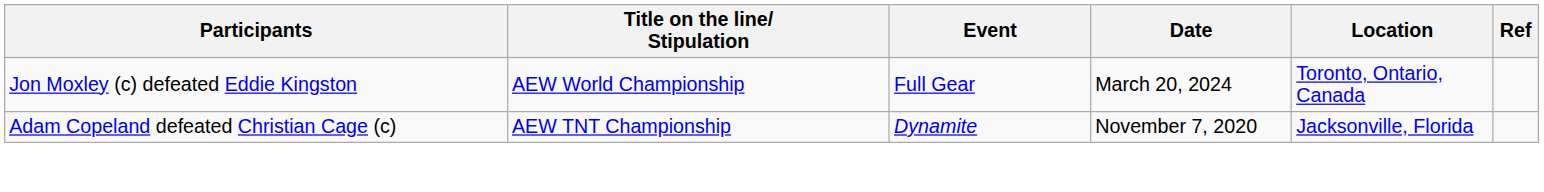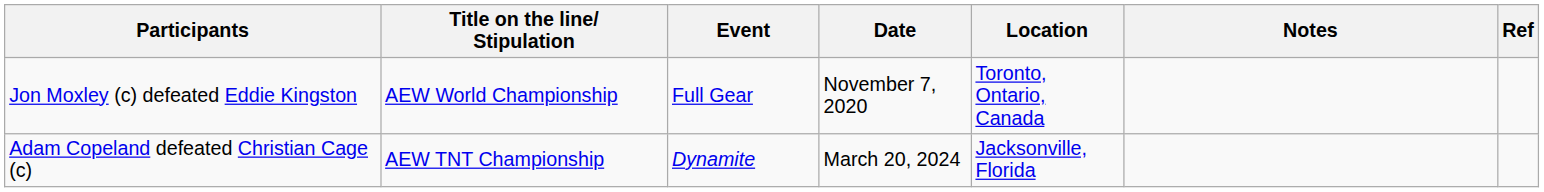+ column: Notes
Jon Moxley (c) defeated Eddie Kingston | Date: March 20, 2024 -> November 7, 2020
Adam Copeland defeated Christian Cage (c) | Date: November 7, 2020 -> March 20, 2024
